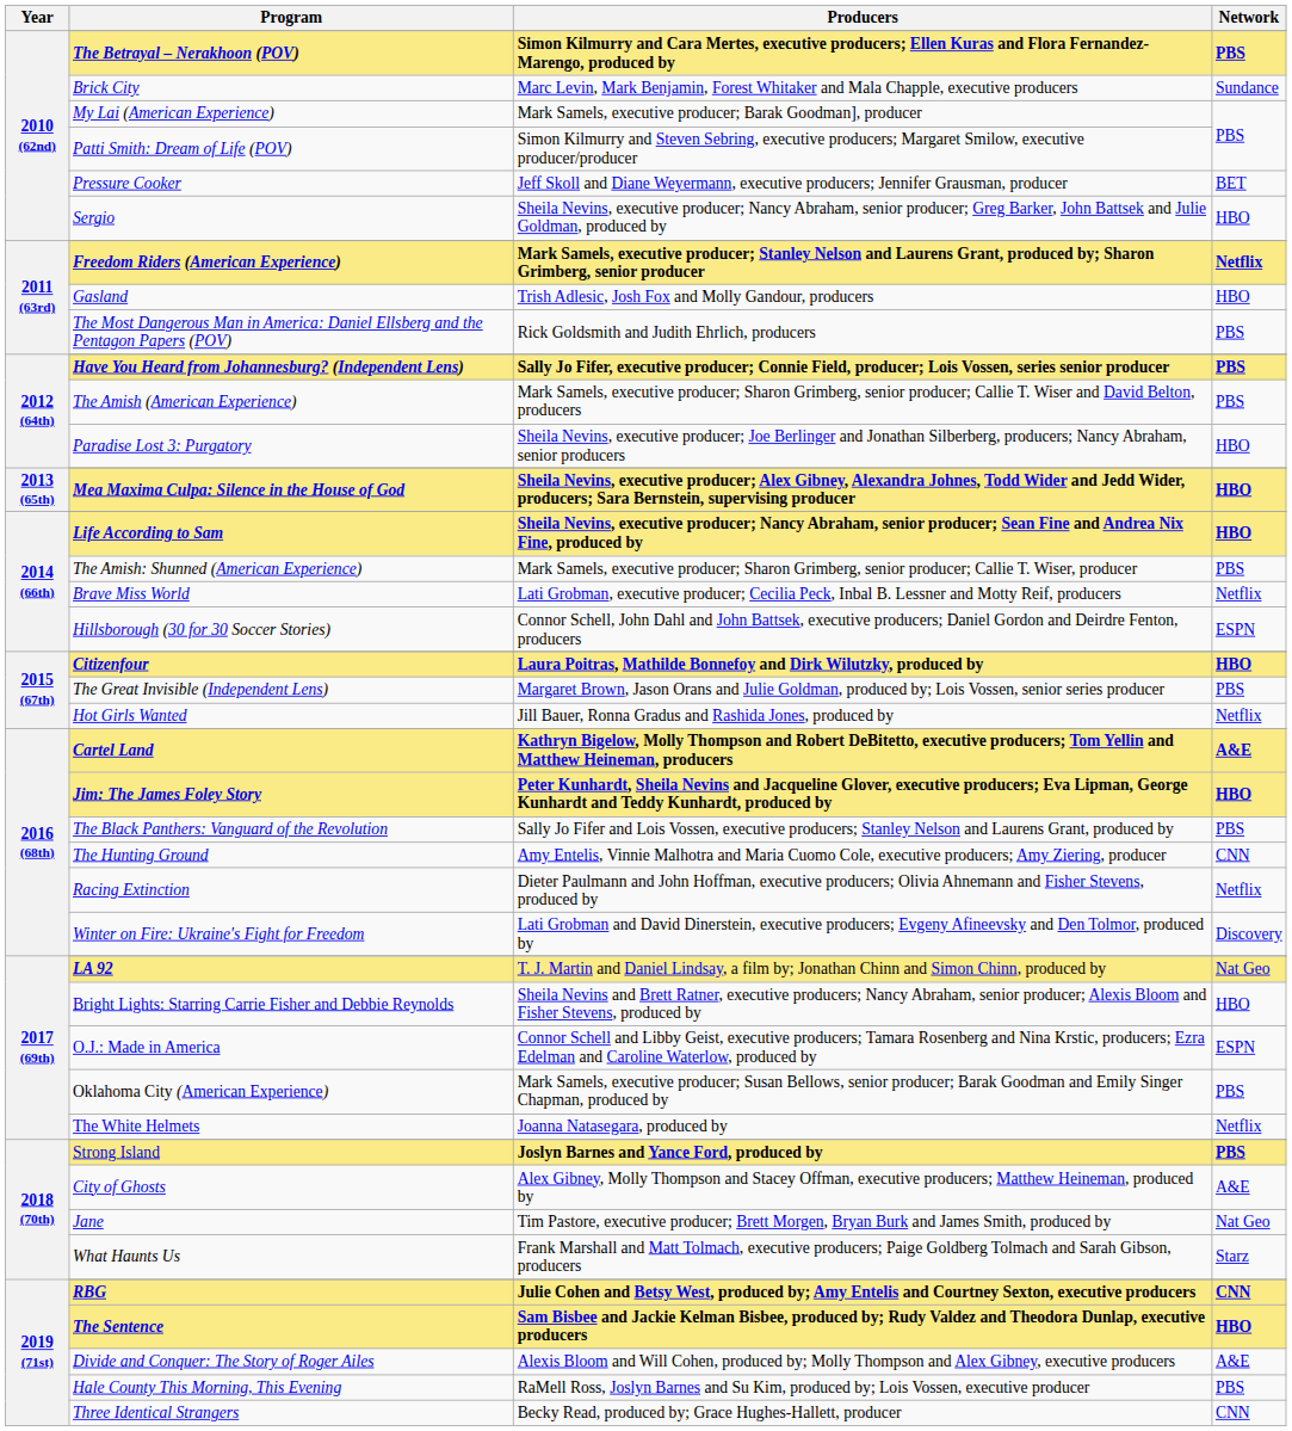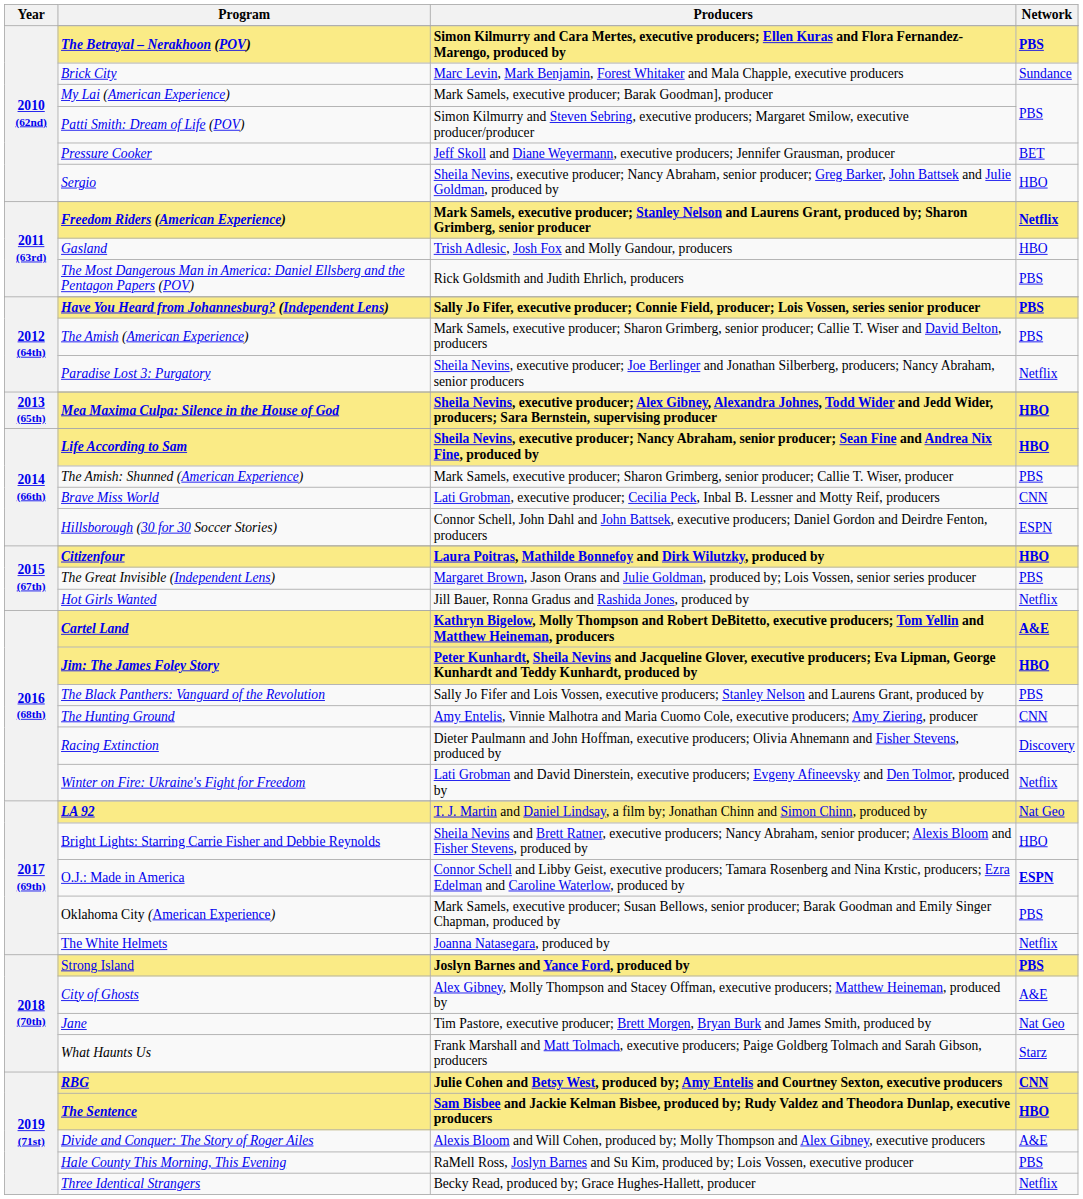Paradise Lost 3: Purgatory | Network: HBO -> Netflix
Brave Miss World | Network: Netflix -> CNN
Racing Extinction | Network: Netflix -> Discovery
Winter on Fire: Ukraine's Fight for Freedom | Network: Discovery -> Netflix
O.J.: Made in America | Network: normal -> bold
Three Identical Strangers | Network: CNN -> Netflix
